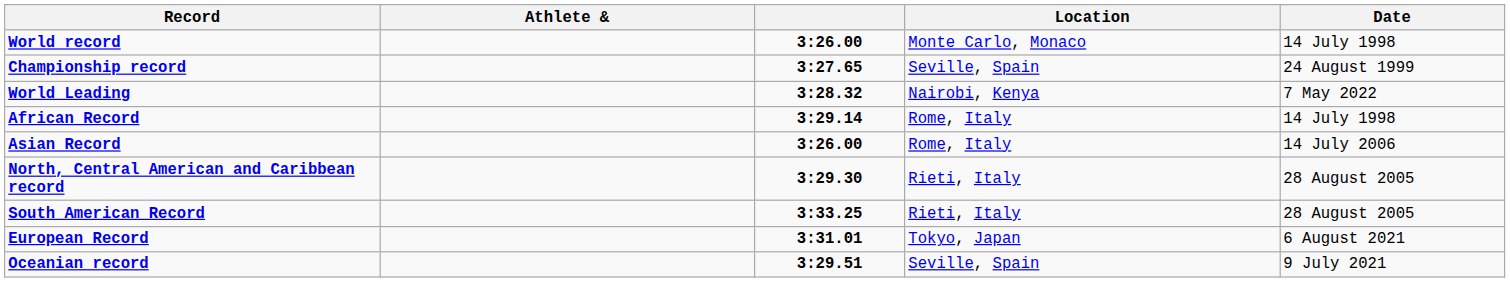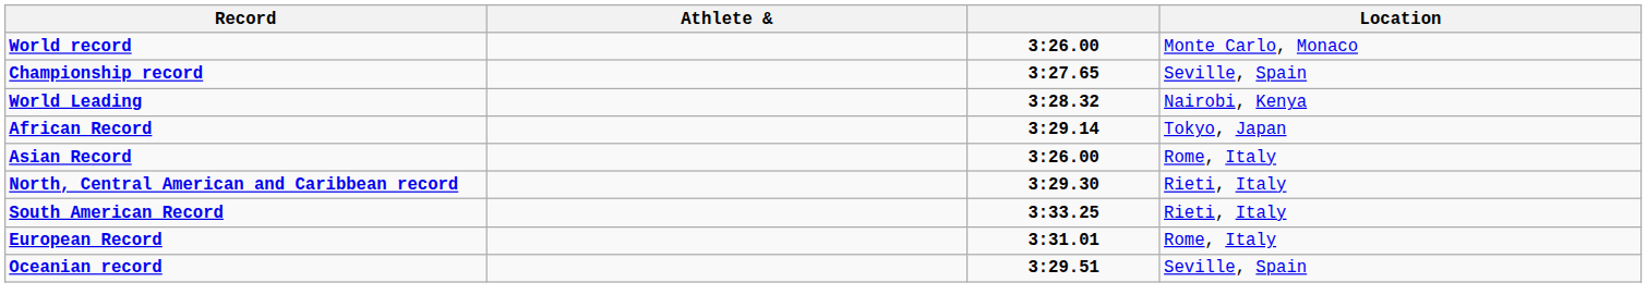- column: Date | 14 July 1998 | 24 August 1999 | 7 May 2022 | 14 July 1998 | 14 July 2006 | 28 August 2005 | 28 August 2005 | 6 August 2021 | 9 July 2021
African Record | Location: Rome, Italy -> Tokyo, Japan
European Record | Location: Tokyo, Japan -> Rome, Italy
